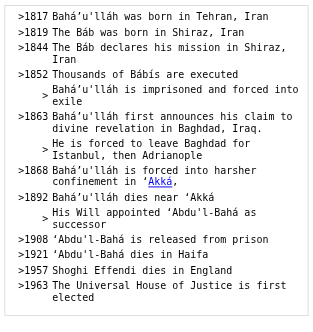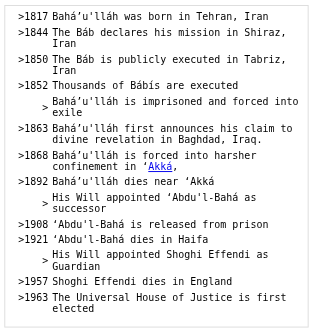- row: >1819 | The Báb was born in Shiraz, Iran
+ row: >1850 | The Báb is publicly executed in Tabriz, Iran
- row: > | He is forced to leave Baghdad for Istanbul, then Adrianople
+ row: > | His Will appointed Shoghi Effendi as Guardian
